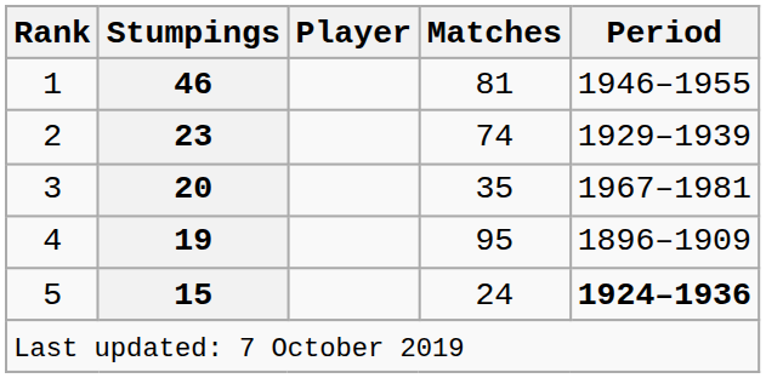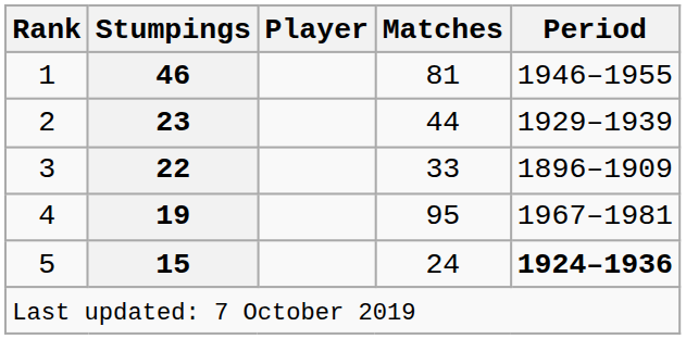2 | Matches: 74 -> 44
3 | Stumpings: 20 -> 22
3 | Matches: 35 -> 33
3 | Period: 1967–1981 -> 1896–1909
4 | Period: 1896–1909 -> 1967–1981
